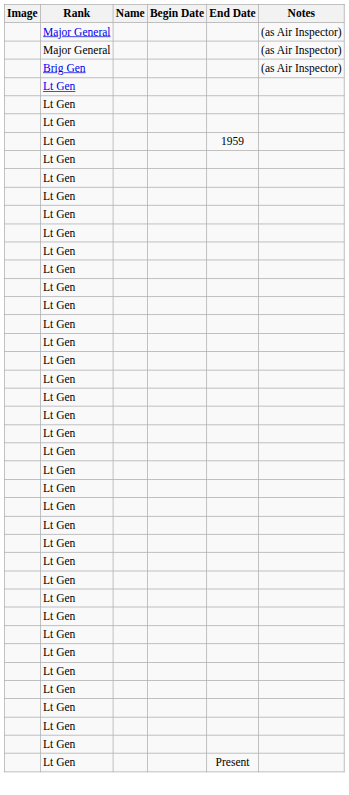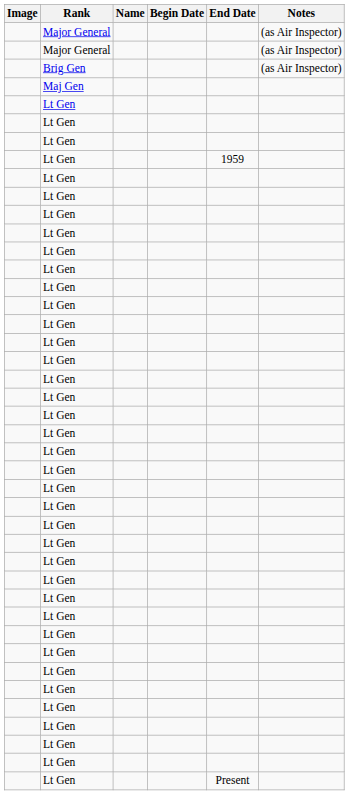+ row: Maj Gen
